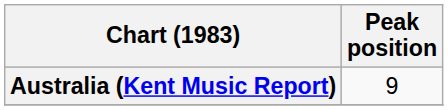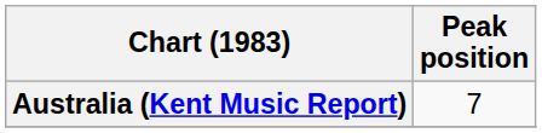Australia (Kent Music Report) | Peak position: 9 -> 7
